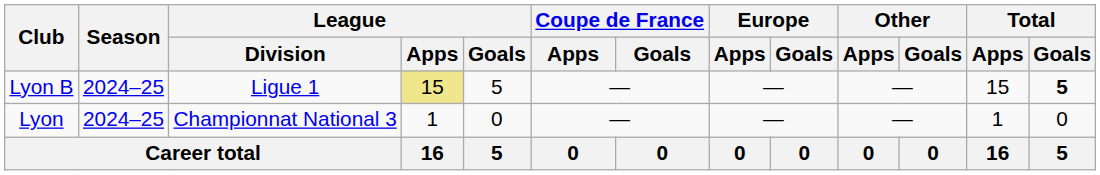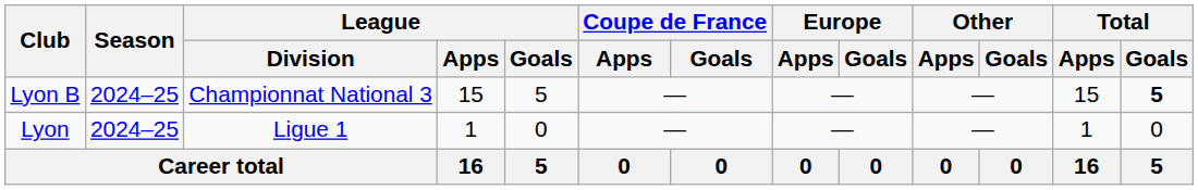Lyon B | League / Division: Ligue 1 -> Championnat National 3
Lyon B | League / Apps: khaki background -> no background
Lyon | League / Division: Championnat National 3 -> Ligue 1
